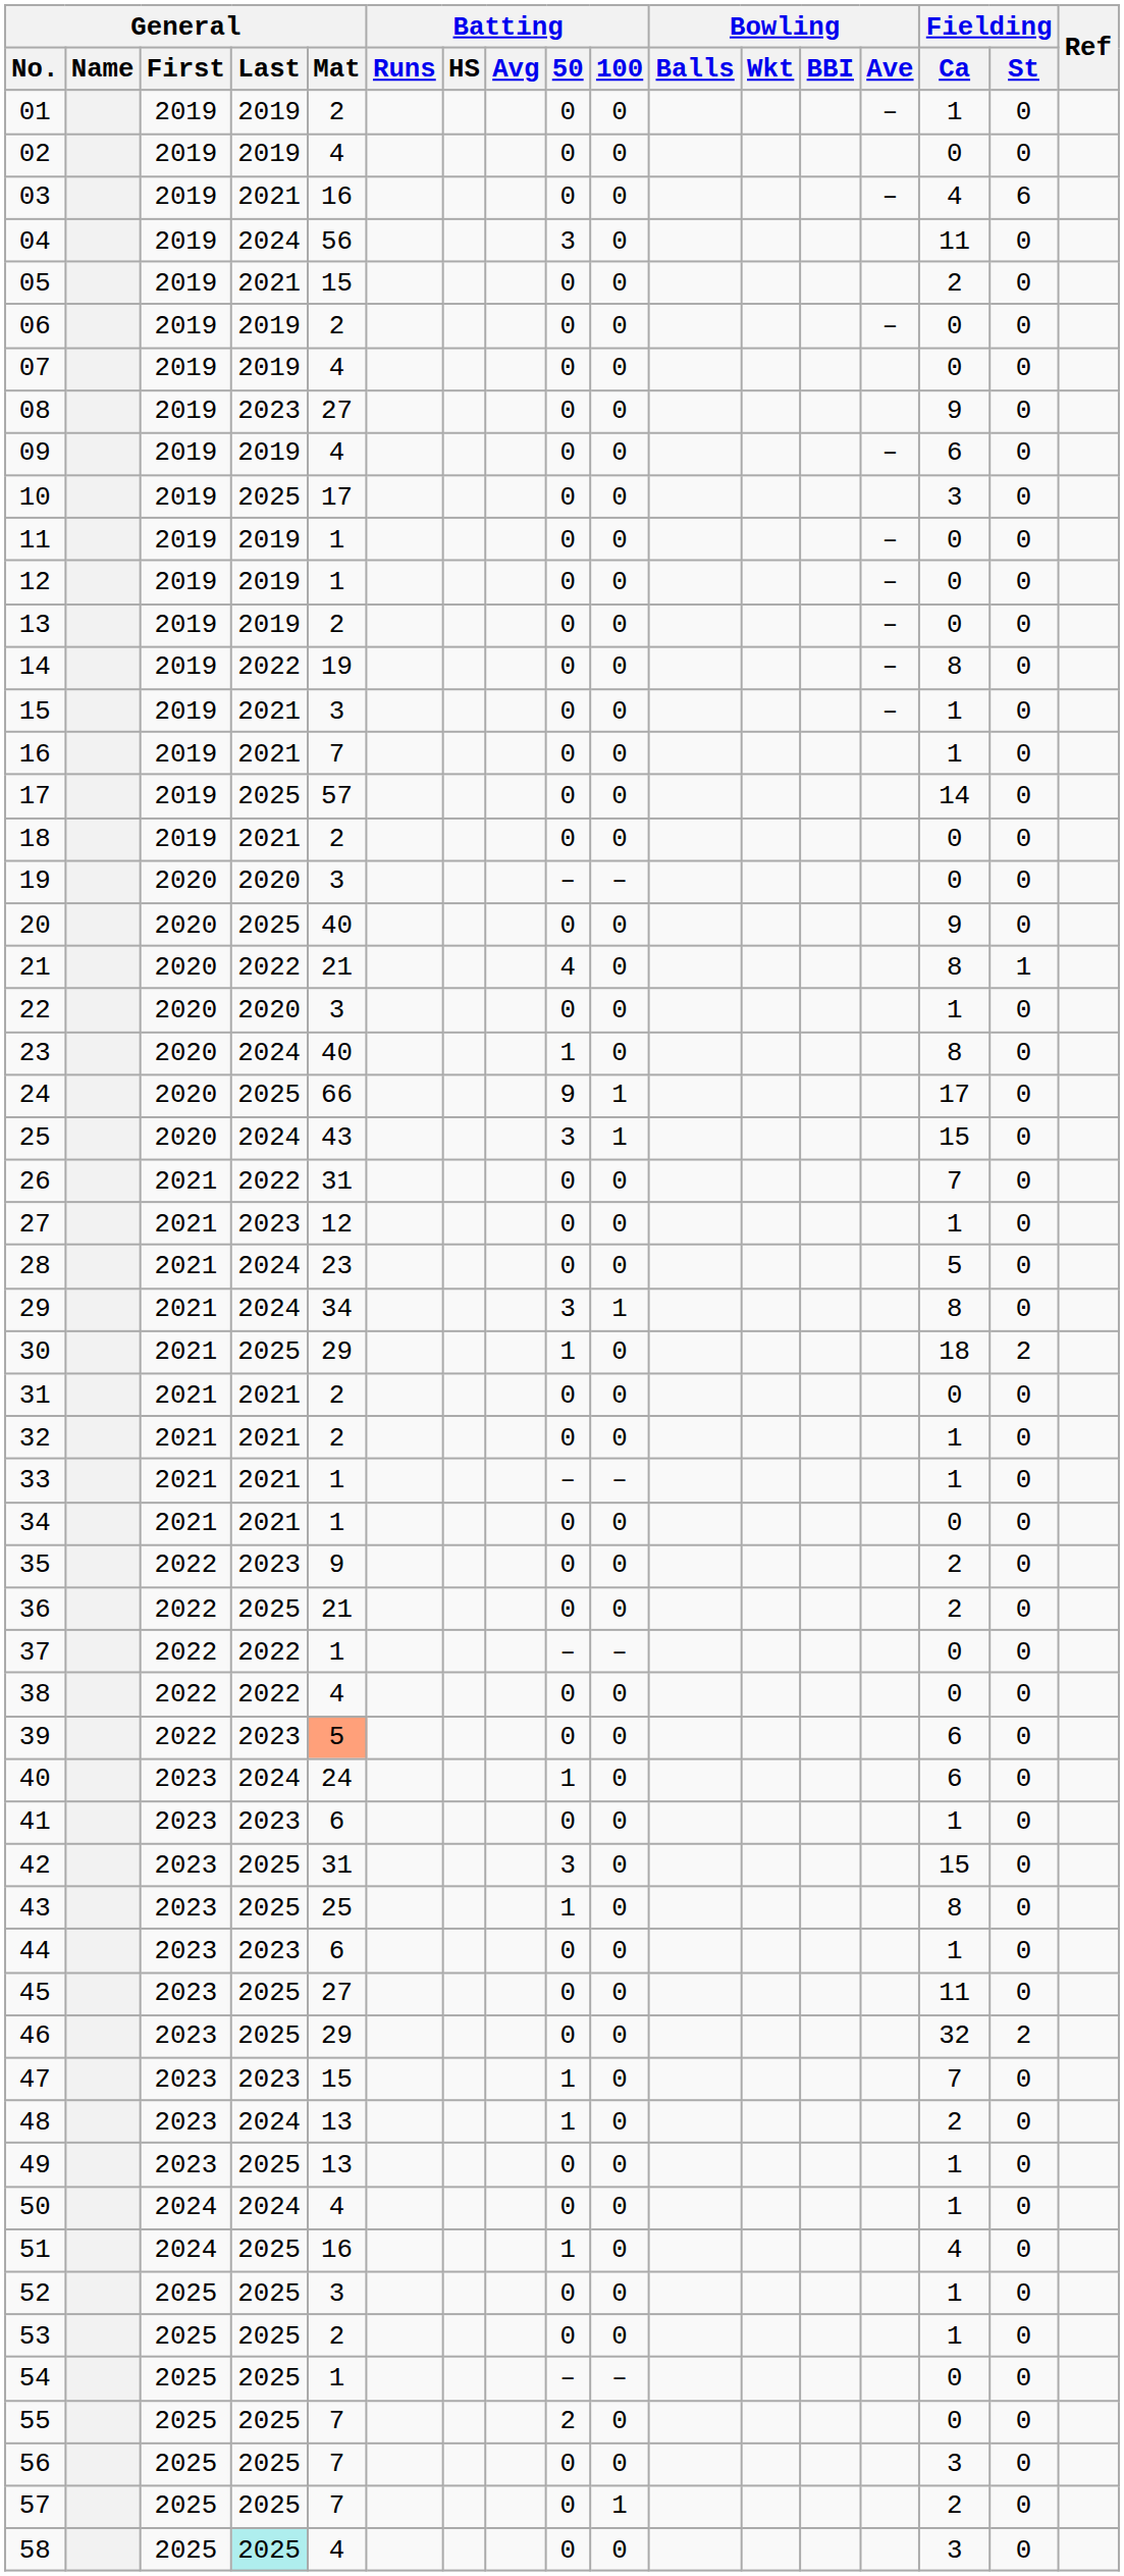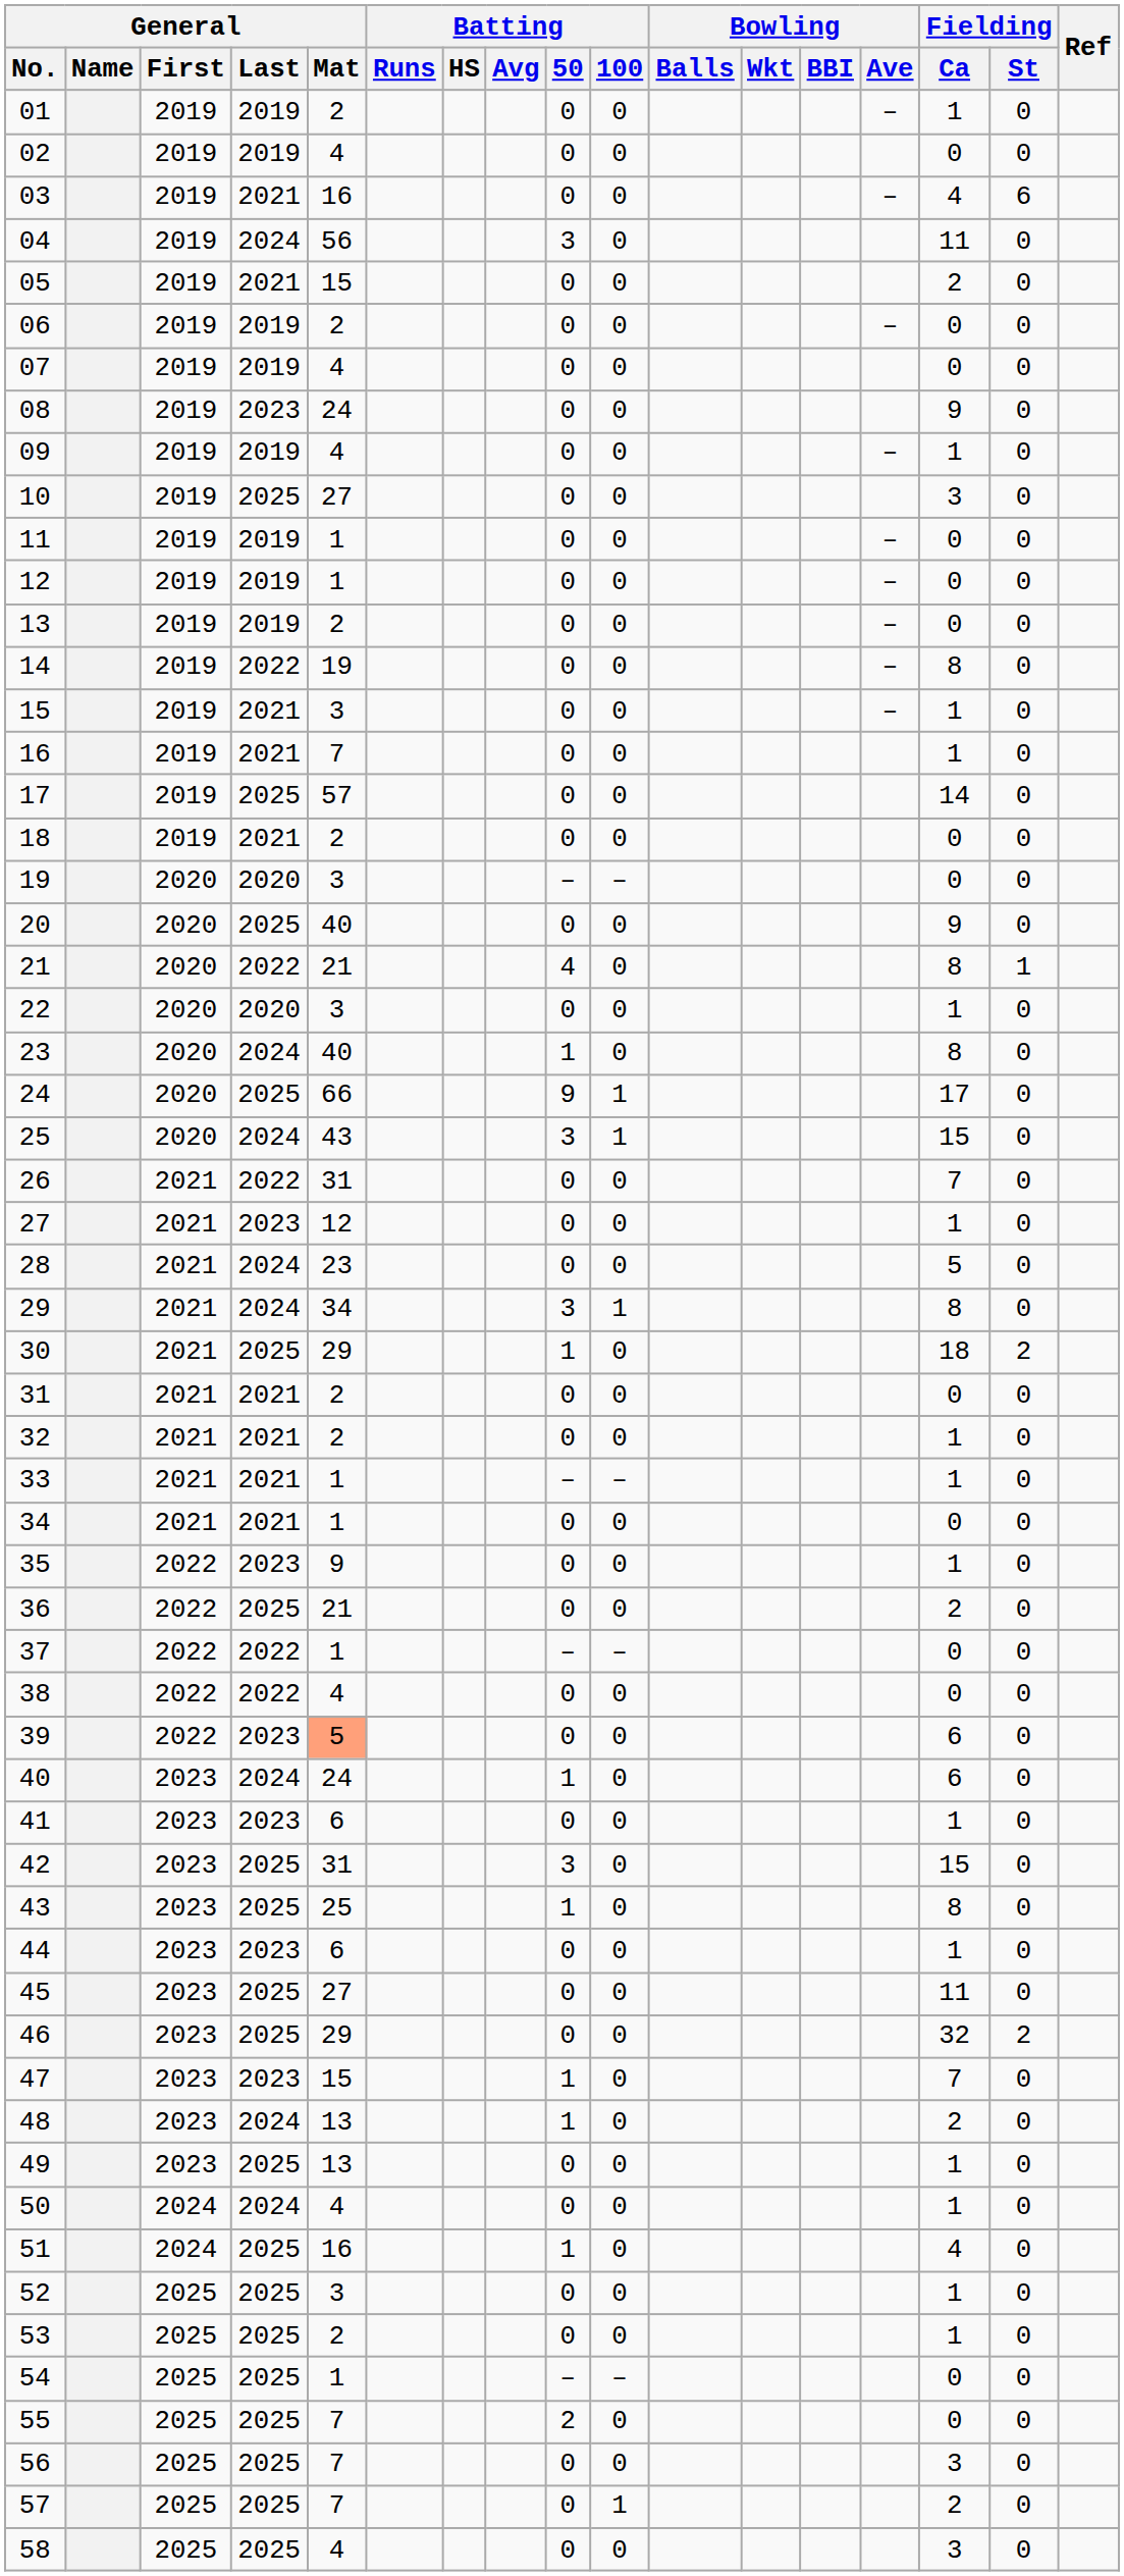08 | General / Mat: 27 -> 24
09 | Fielding / Ca: 6 -> 1
10 | General / Mat: 17 -> 27
35 | Fielding / Ca: 2 -> 1
58 | General / Last: paleturquoise background -> no background
